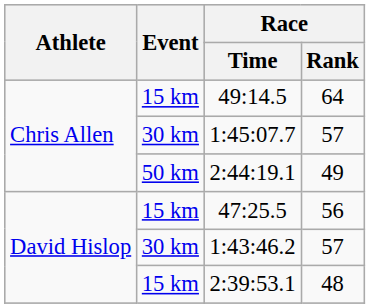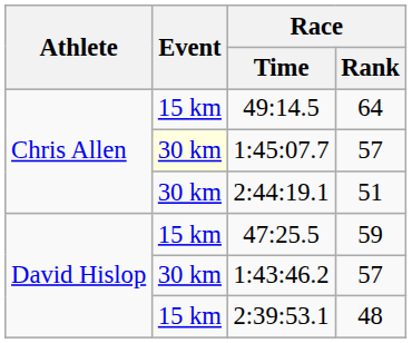1:45:07.7 | Event: no background -> lightyellow background
2:44:19.1 | Event: 50 km -> 30 km
2:44:19.1 | Race / Rank: 49 -> 51
47:25.5 | Race / Rank: 56 -> 59
